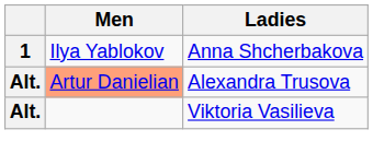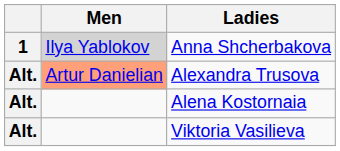Anna Shcherbakova | Men: no background -> lightgrey background
+ row: Alt. | Alena Kostornaia
